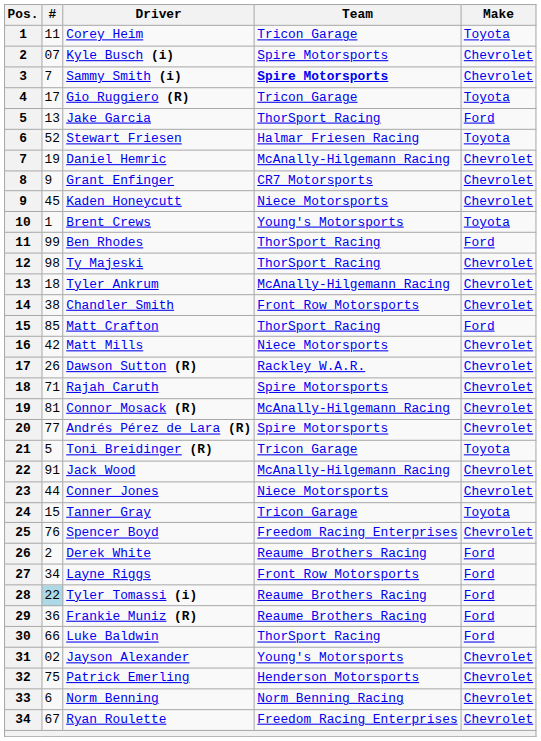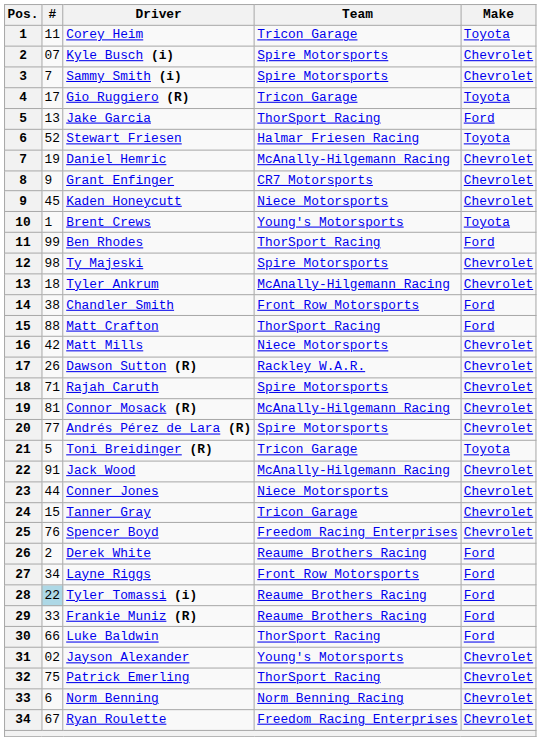Sammy Smith (i) | Team: bold -> normal
Ty Majeski | Team: ThorSport Racing -> Spire Motorsports
Chandler Smith | Make: Chevrolet -> Ford
Matt Crafton | #: 85 -> 88
Tanner Gray | Make: Toyota -> Chevrolet
Frankie Muniz (R) | #: 36 -> 33
Patrick Emerling | Team: Henderson Motorsports -> ThorSport Racing
